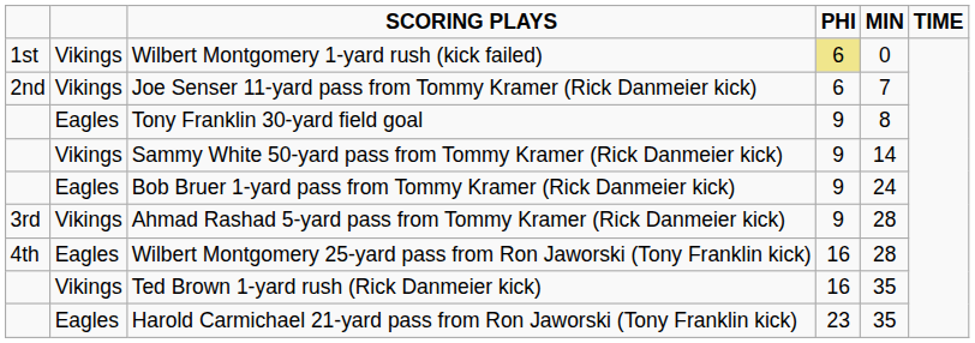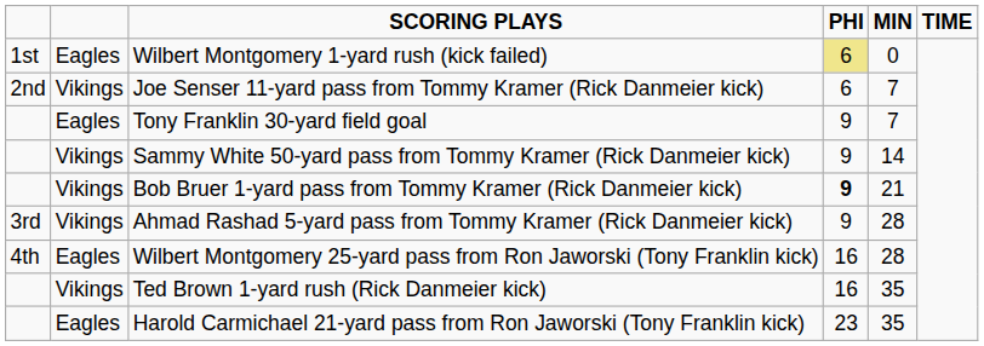Wilbert Montgomery 1-yard rush (kick failed) | column 2: Vikings -> Eagles
Tony Franklin 30-yard field goal | MIN: 8 -> 7
Bob Bruer 1-yard pass from Tommy Kramer (Rick Danmeier kick) | column 2: Eagles -> Vikings
Bob Bruer 1-yard pass from Tommy Kramer (Rick Danmeier kick) | PHI: normal -> bold
Bob Bruer 1-yard pass from Tommy Kramer (Rick Danmeier kick) | MIN: 24 -> 21
